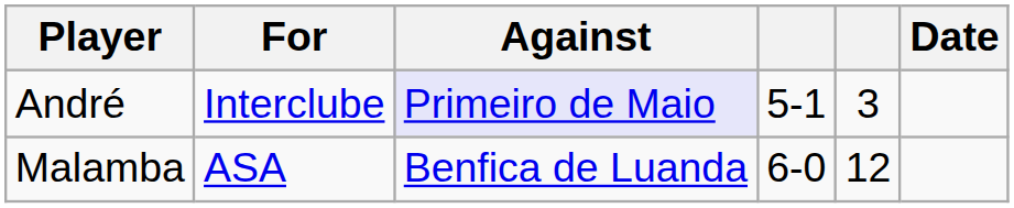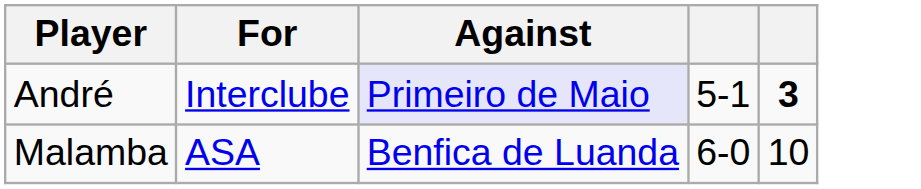- column: Date
André | column 5: normal -> bold
Malamba | column 5: 12 -> 10
